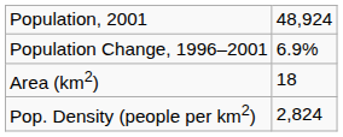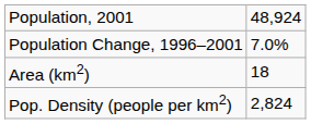Population Change, 1996–2001 | column 2: 6.9% -> 7.0%
